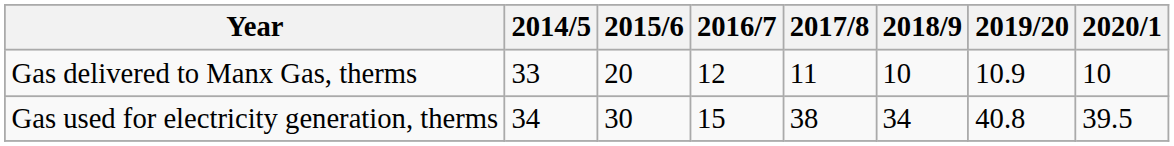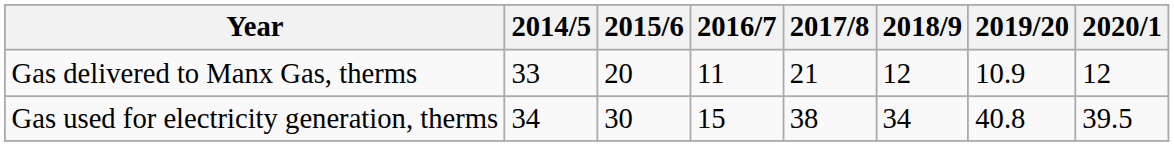Gas delivered to Manx Gas, therms | 2016/7: 12 -> 11
Gas delivered to Manx Gas, therms | 2017/8: 11 -> 21
Gas delivered to Manx Gas, therms | 2018/9: 10 -> 12
Gas delivered to Manx Gas, therms | 2020/1: 10 -> 12
